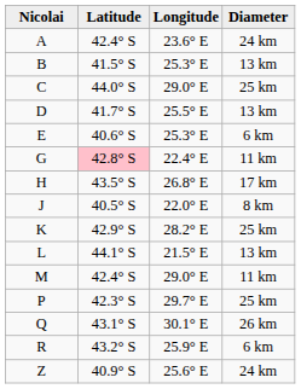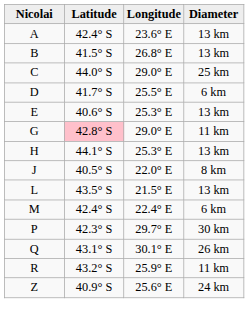A | Diameter: 24 km -> 13 km
B | Longitude: 25.3° E -> 26.8° E
D | Diameter: 13 km -> 6 km
E | Diameter: 6 km -> 13 km
G | Longitude: 22.4° E -> 29.0° E
H | Latitude: 43.5° S -> 44.1° S
H | Longitude: 26.8° E -> 25.3° E
H | Diameter: 17 km -> 13 km
- row: K | 42.9° S | 28.2° E | 25 km
L | Latitude: 44.1° S -> 43.5° S
M | Longitude: 29.0° E -> 22.4° E
M | Diameter: 11 km -> 6 km
P | Diameter: 25 km -> 30 km
R | Diameter: 6 km -> 11 km
